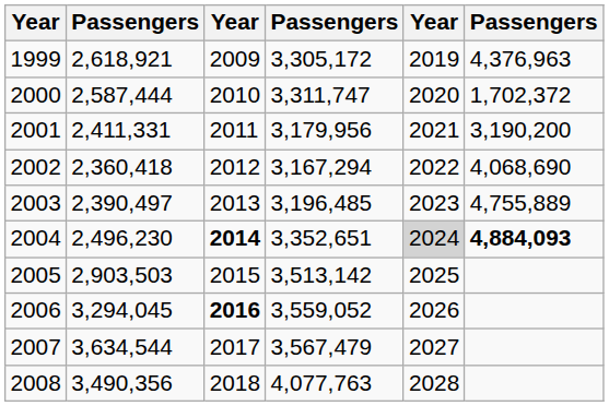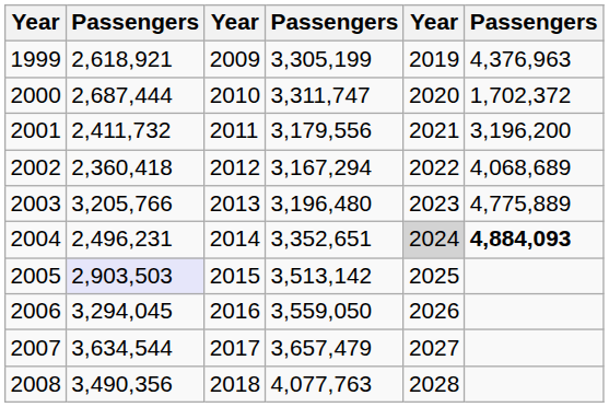1999 | column 4: 3,305,172 -> 3,305,199
2000 | column 2: 2,587,444 -> 2,687,444
2001 | column 2: 2,411,331 -> 2,411,732
2001 | column 4: 3,179,956 -> 3,179,556
2001 | column 6: 3,190,200 -> 3,196,200
2002 | column 6: 4,068,690 -> 4,068,689
2003 | column 2: 2,390,497 -> 3,205,766
2003 | column 4: 3,196,485 -> 3,196,480
2003 | column 6: 4,755,889 -> 4,775,889
2004 | column 2: 2,496,230 -> 2,496,231
2004 | column 3: bold -> normal
2005 | column 2: no background -> lavender background
2006 | column 3: bold -> normal
2006 | column 4: 3,559,052 -> 3,559,050
2007 | column 4: 3,567,479 -> 3,657,479
